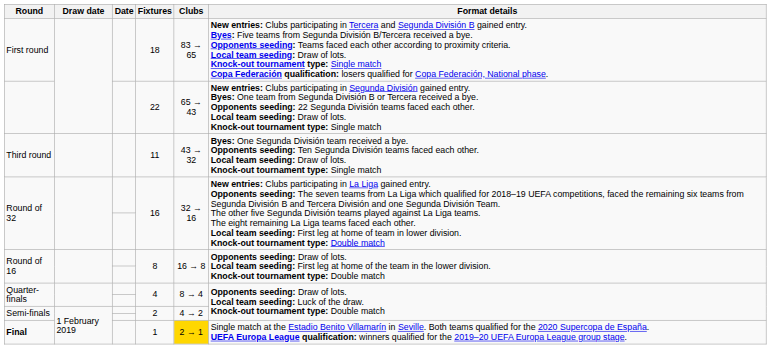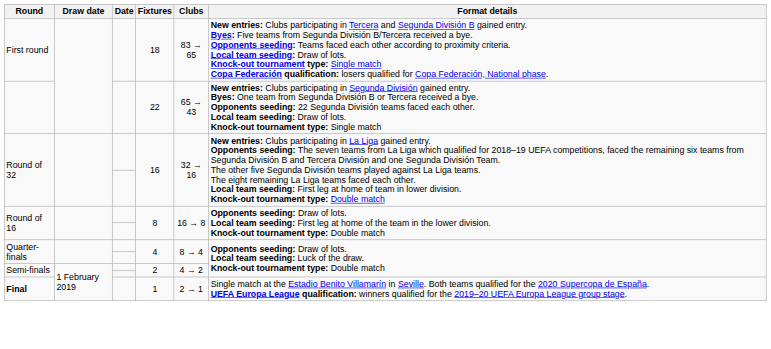- row: Third round | 11 | 43 → 32 | Byes: One Segunda División team received a bye. Opponents seeding: Ten Segunda División teams faced each other. Local team seeding: Draw of lots. Knock-out tournament type: Single match
Final | Clubs: gold background -> no background
